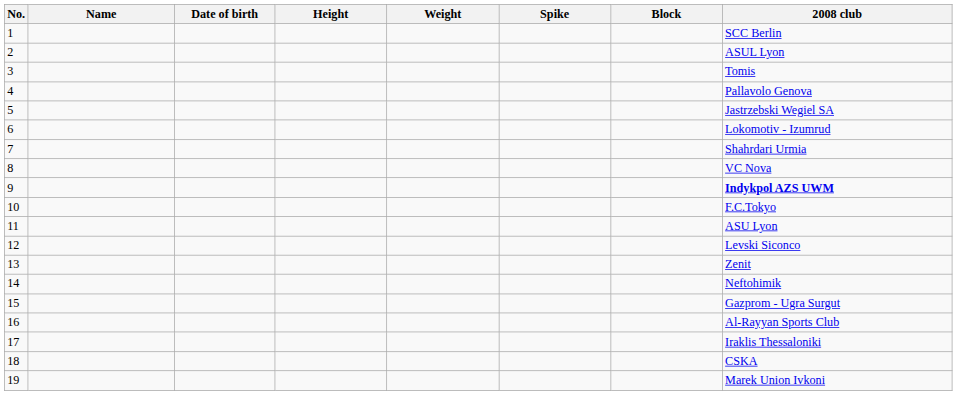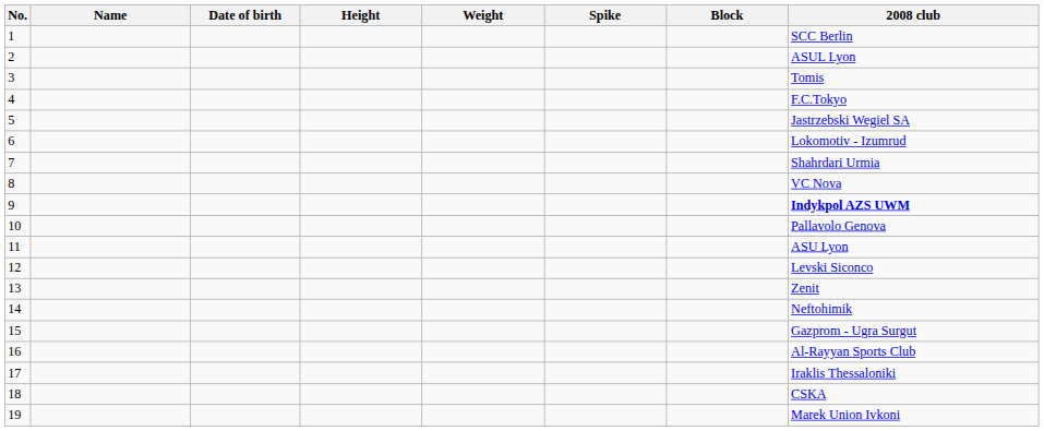4 | 2008 club: Pallavolo Genova -> F.C.Tokyo
10 | 2008 club: F.C.Tokyo -> Pallavolo Genova
